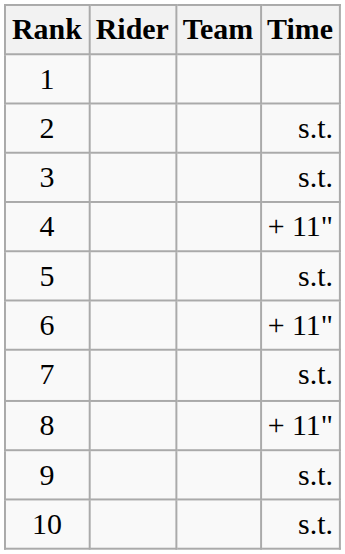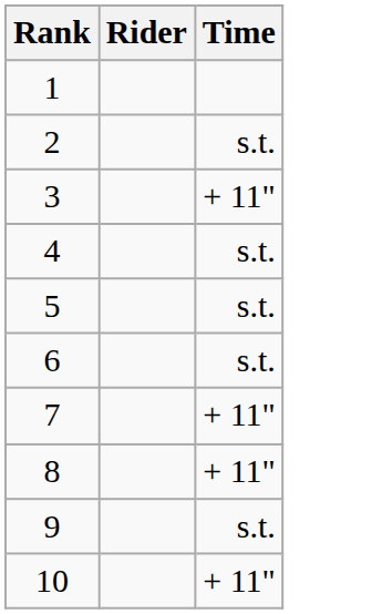- column: Team
3 | Time: s.t. -> + 11"
4 | Time: + 11" -> s.t.
6 | Time: + 11" -> s.t.
7 | Time: s.t. -> + 11"
10 | Time: s.t. -> + 11"
